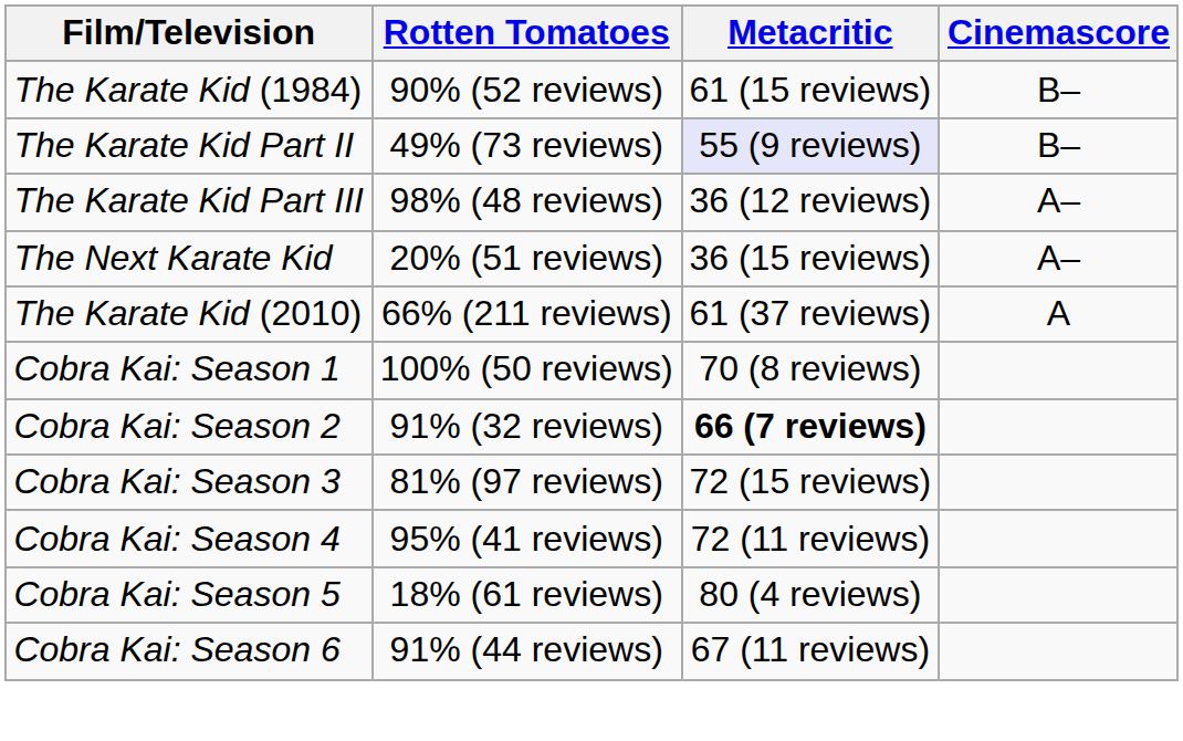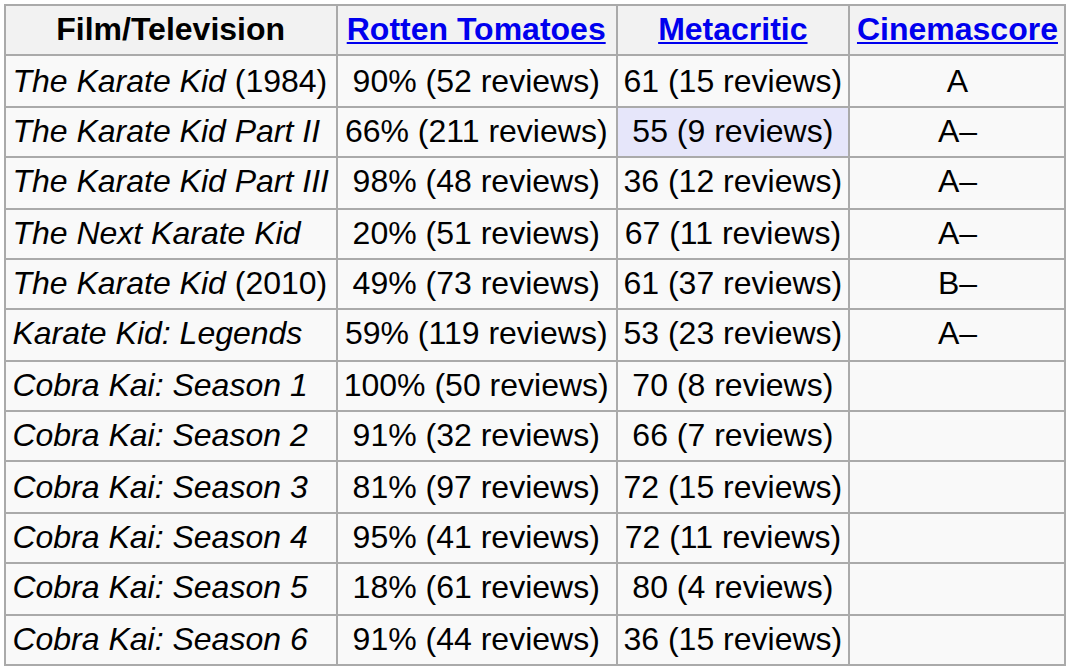The Karate Kid (1984) | Cinemascore: B– -> A
The Karate Kid Part II | Rotten Tomatoes: 49% (73 reviews) -> 66% (211 reviews)
The Karate Kid Part II | Cinemascore: B– -> A–
The Next Karate Kid | Metacritic: 36 (15 reviews) -> 67 (11 reviews)
The Karate Kid (2010) | Rotten Tomatoes: 66% (211 reviews) -> 49% (73 reviews)
The Karate Kid (2010) | Cinemascore: A -> B–
+ row: Karate Kid: Legends | 59% (119 reviews) | 53 (23 reviews) | A–
Cobra Kai: Season 2 | Metacritic: bold -> normal
Cobra Kai: Season 6 | Metacritic: 67 (11 reviews) -> 36 (15 reviews)
